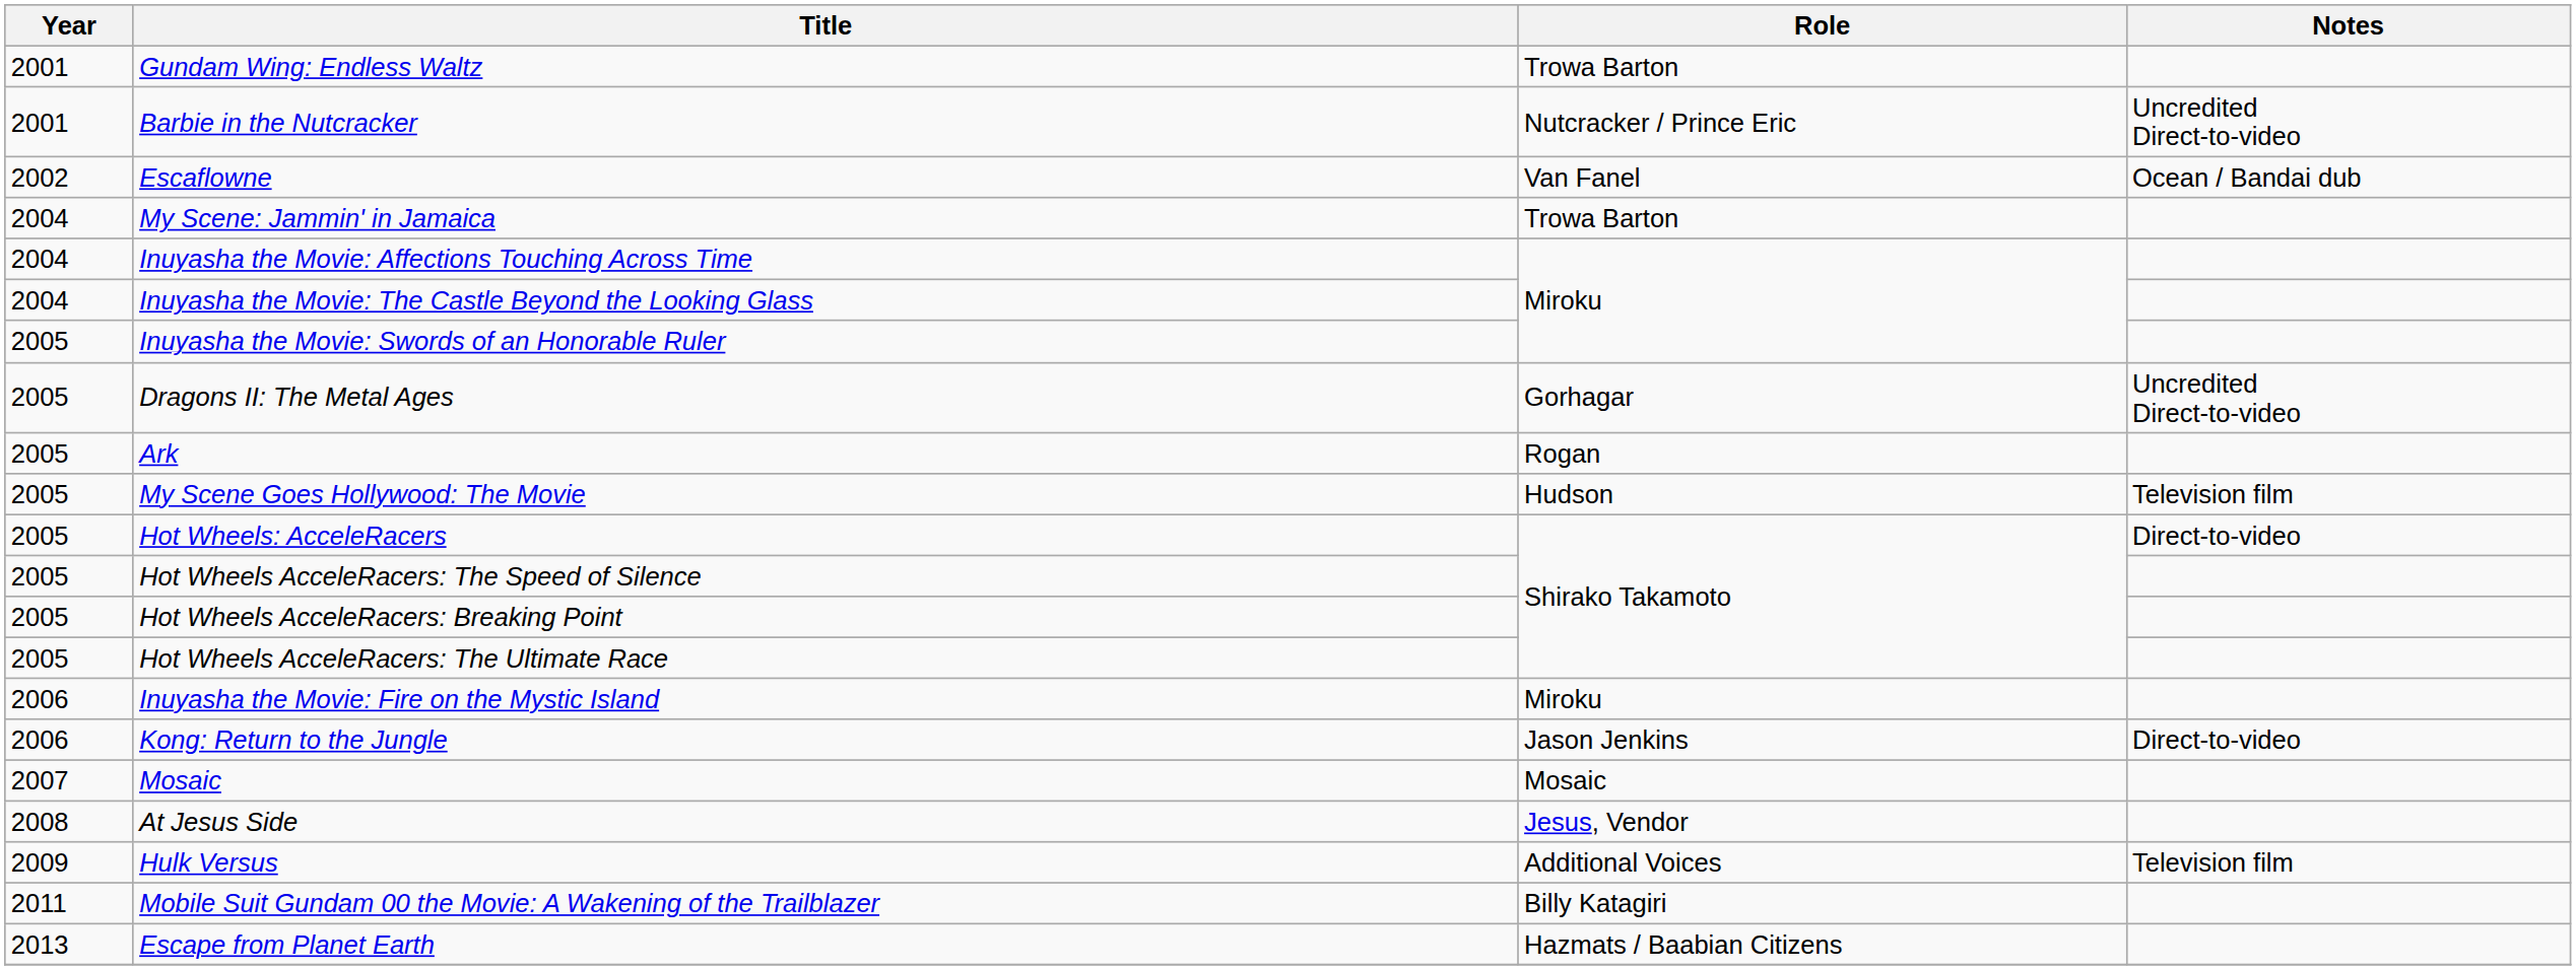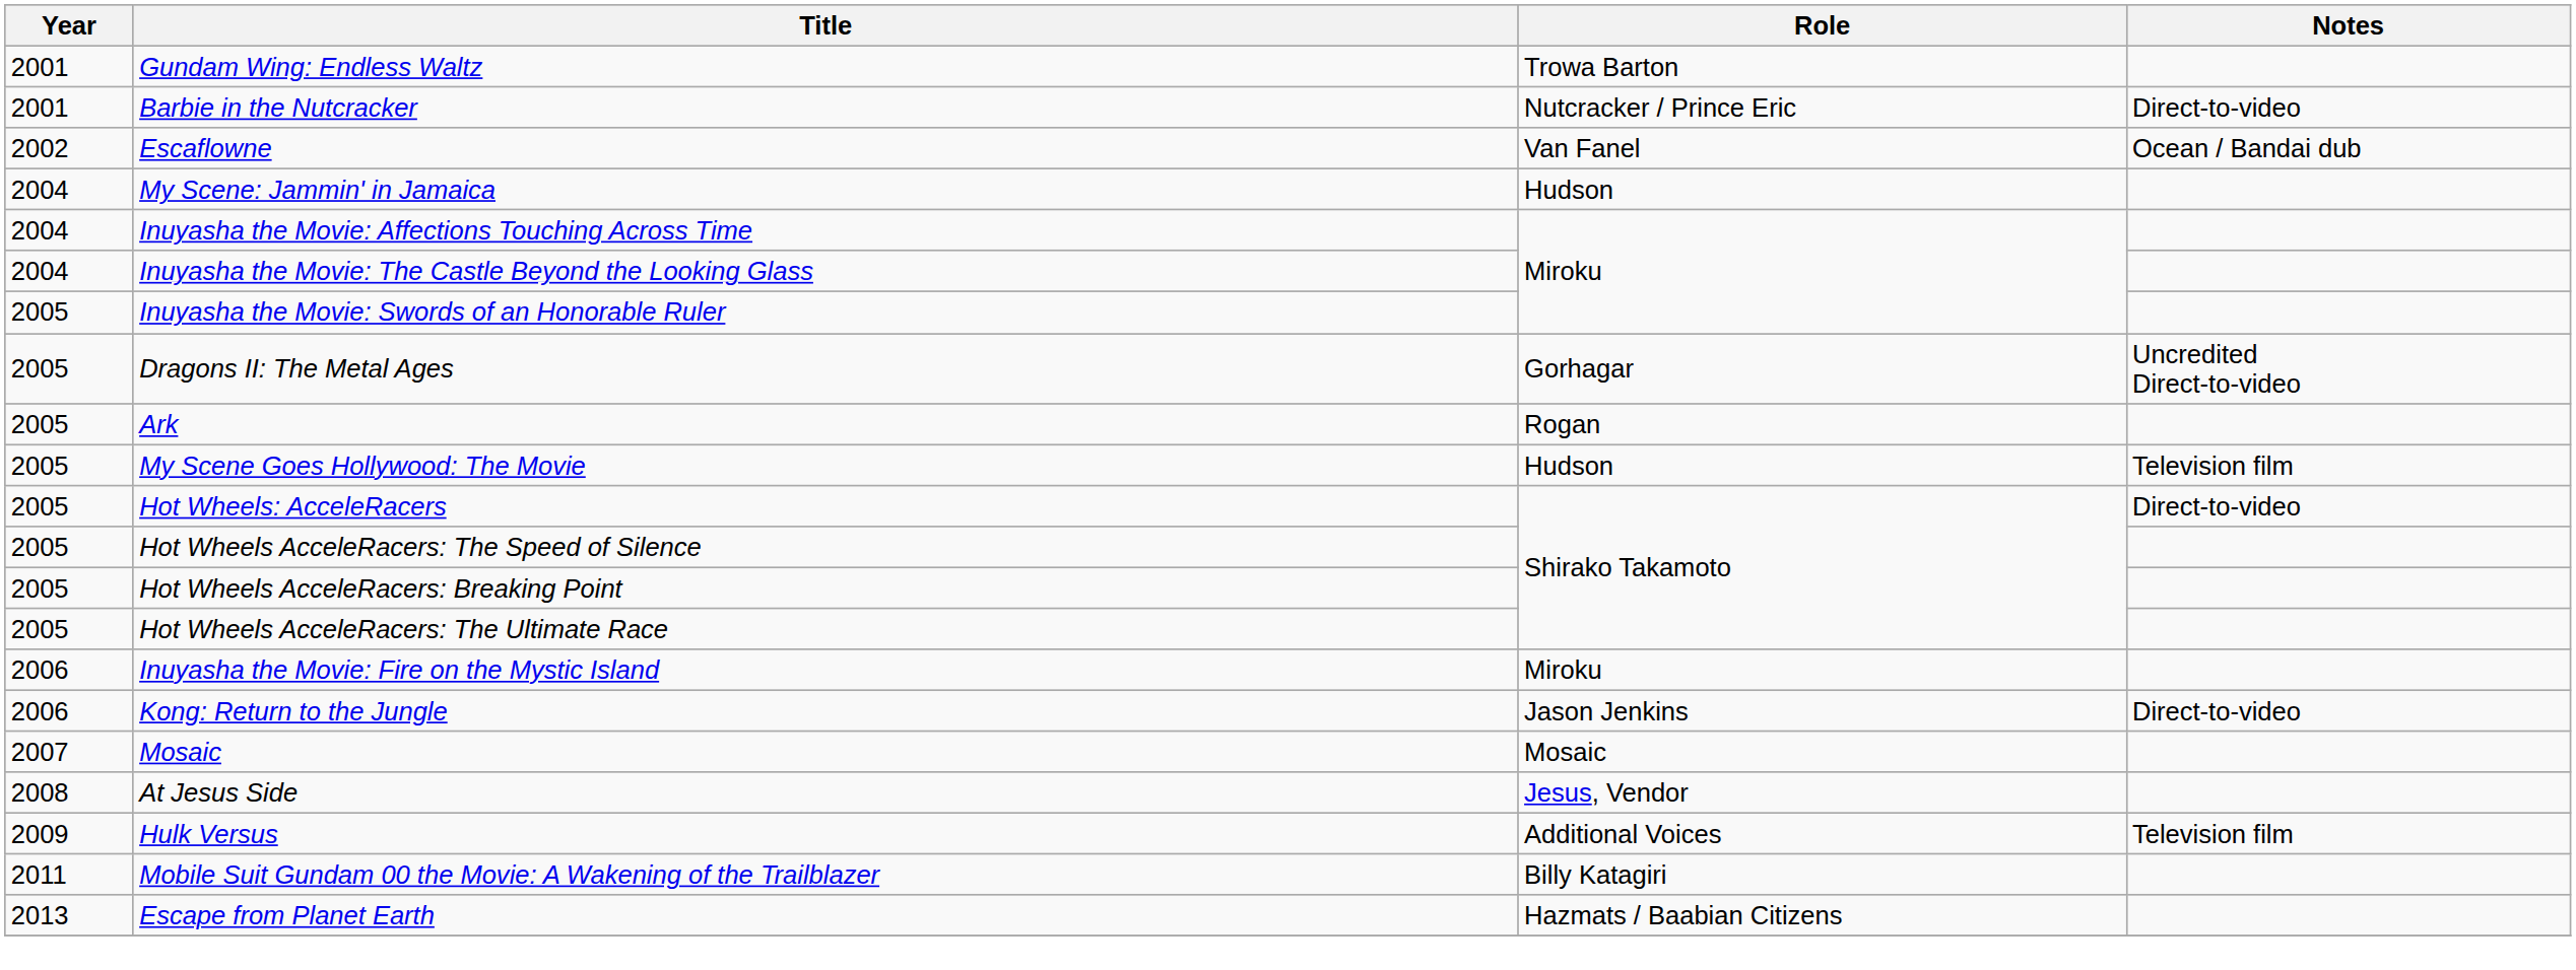Barbie in the Nutcracker | Notes: Uncredited Direct-to-video -> Direct-to-video
My Scene: Jammin' in Jamaica | Role: Trowa Barton -> Hudson
